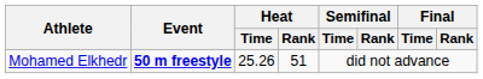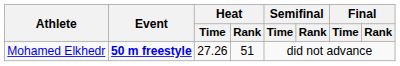Mohamed Elkhedr | Heat / Time: 25.26 -> 27.26
